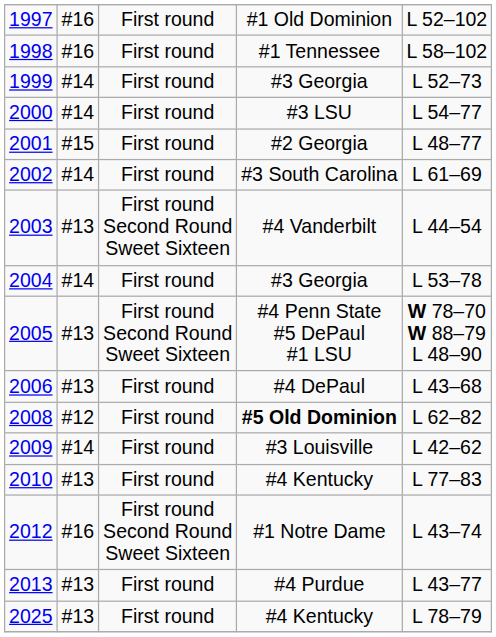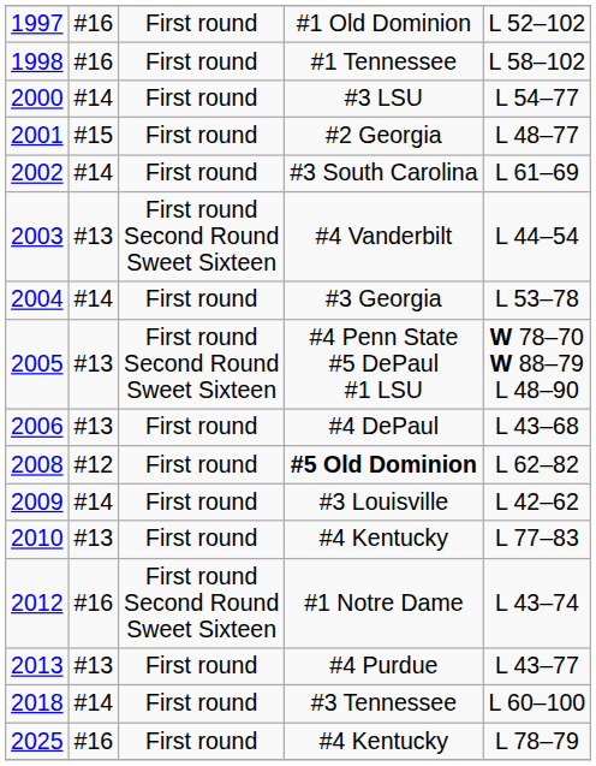- row: 1999 | #14 | First round | #3 Georgia | L 52–73
+ row: 2018 | #14 | First round | #3 Tennessee | L 60–100
2025 | column 2: #13 -> #16
